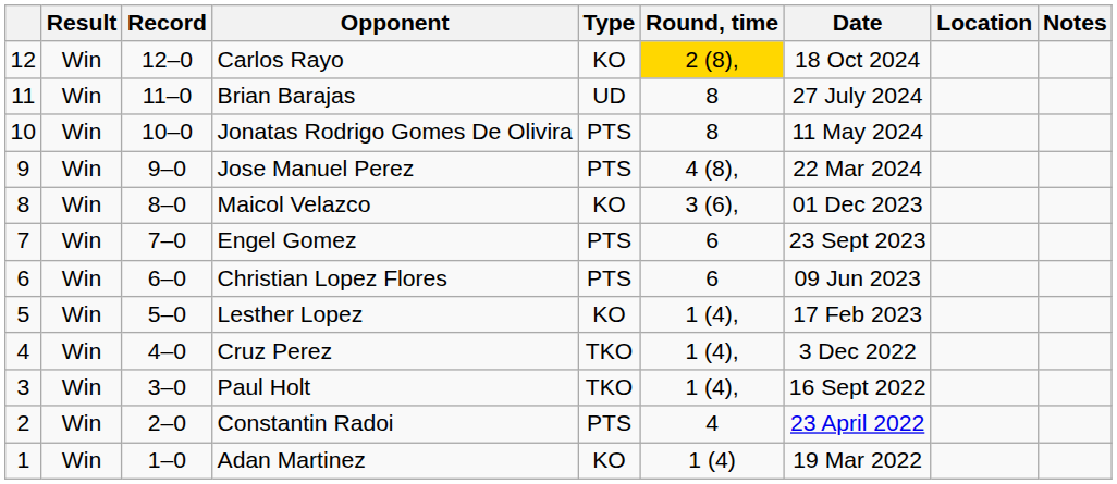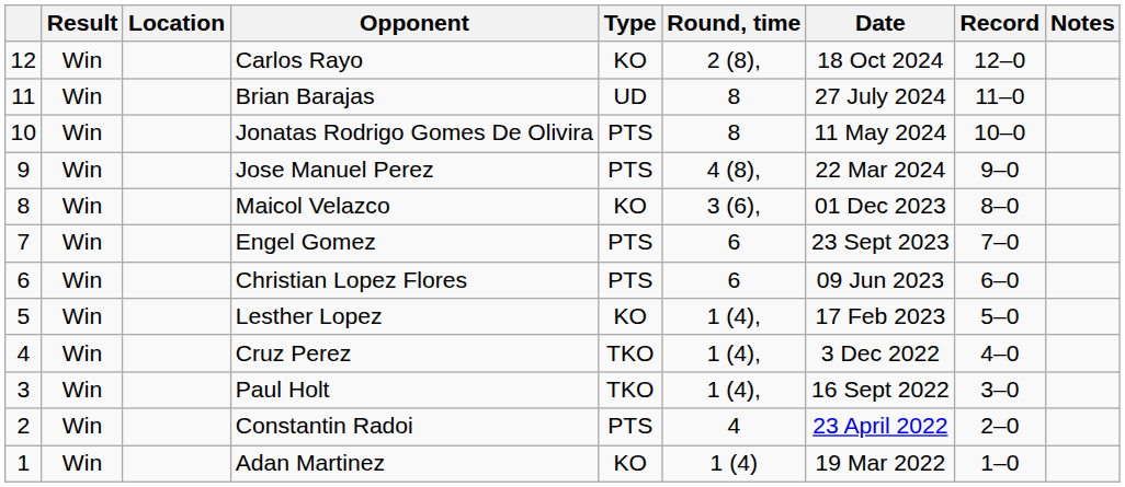columns swapped: Record <-> Location
Carlos Rayo | Round, time: gold background -> no background
